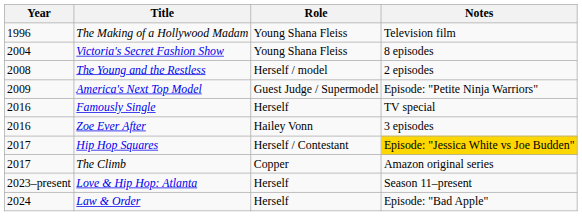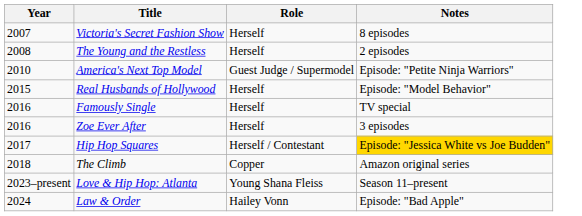- row: 1996 | The Making of a Hollywood Madam | Young Shana Fleiss | Television film
Victoria's Secret Fashion Show | Year: 2004 -> 2007
Victoria's Secret Fashion Show | Role: Young Shana Fleiss -> Herself
The Young and the Restless | Role: Herself / model -> Herself
America's Next Top Model | Year: 2009 -> 2010
+ row: 2015 | Real Husbands of Hollywood | Herself | Episode: "Model Behavior"
Zoe Ever After | Role: Hailey Vonn -> Herself
The Climb | Year: 2017 -> 2018
Love & Hip Hop: Atlanta | Role: Herself -> Young Shana Fleiss
Law & Order | Role: Herself -> Hailey Vonn
